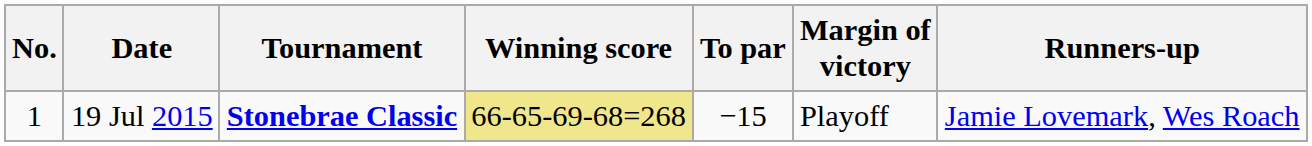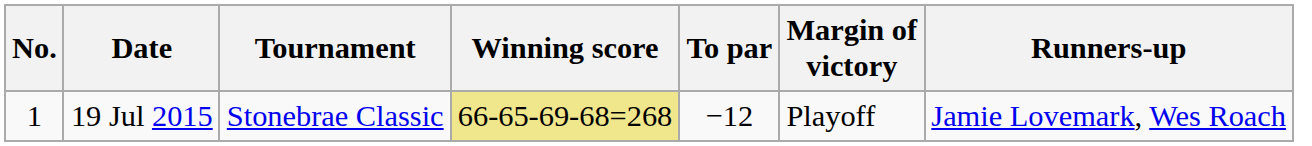19 Jul 2015 | Tournament: bold -> normal
19 Jul 2015 | To par: −15 -> −12
